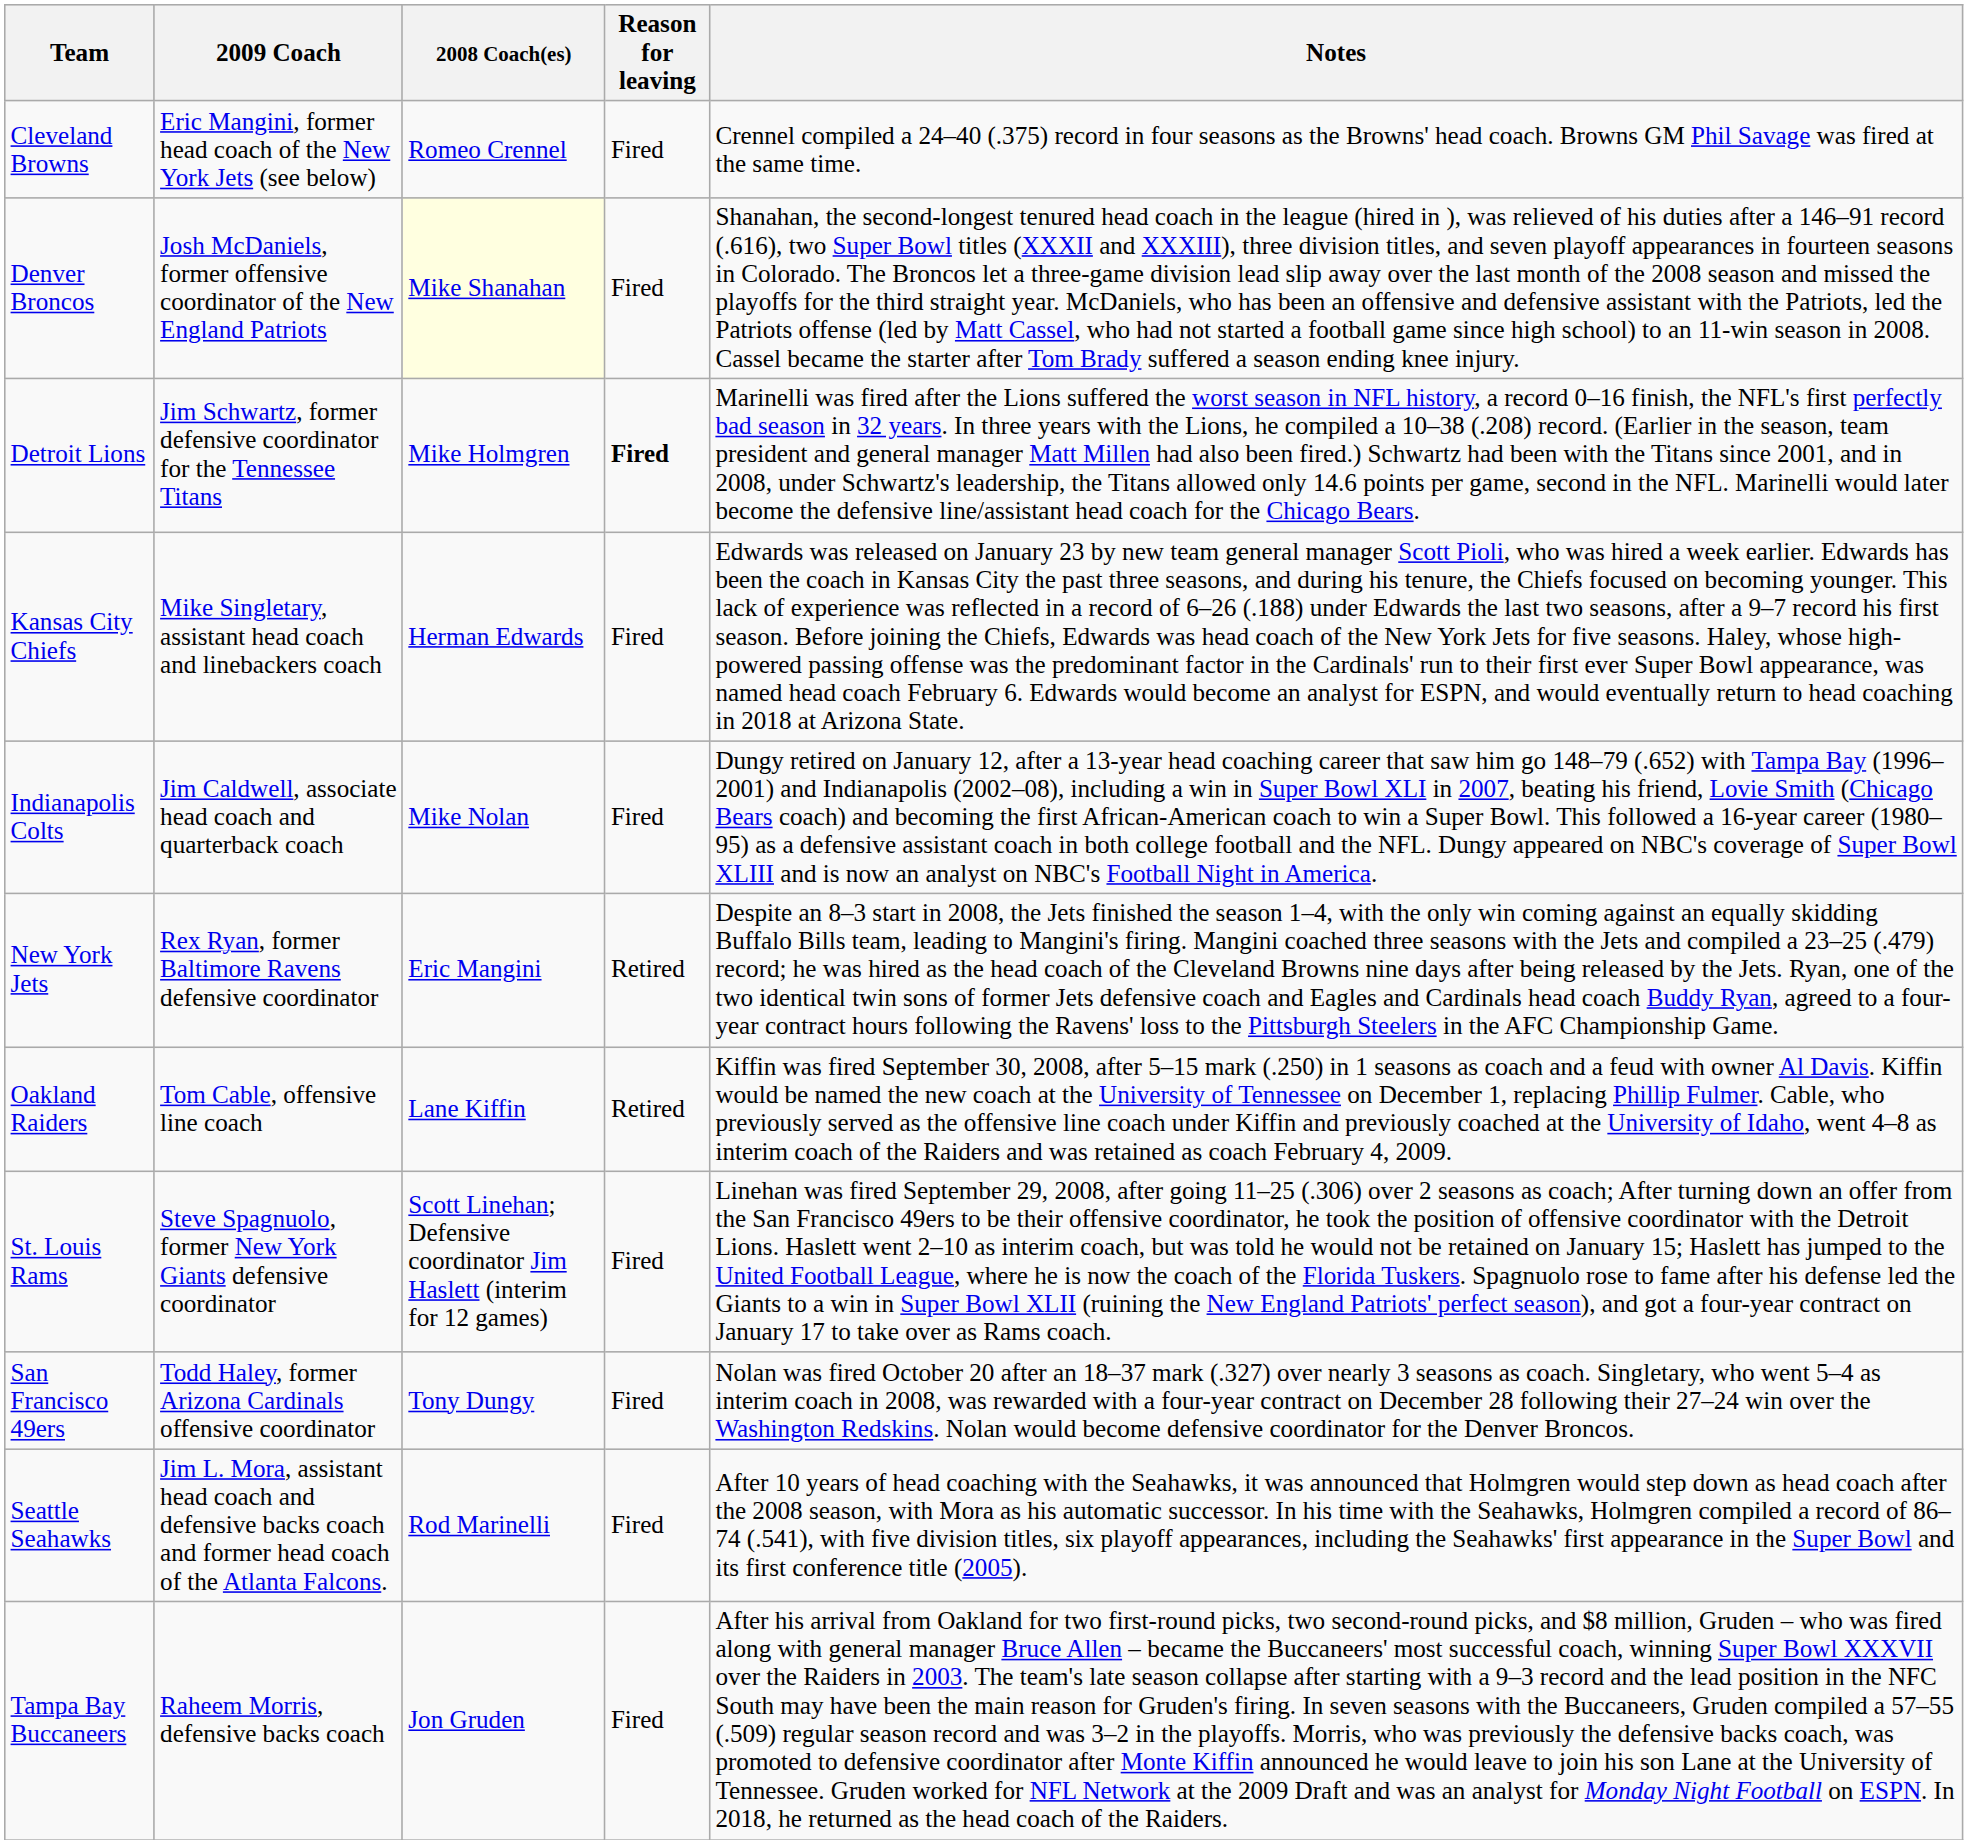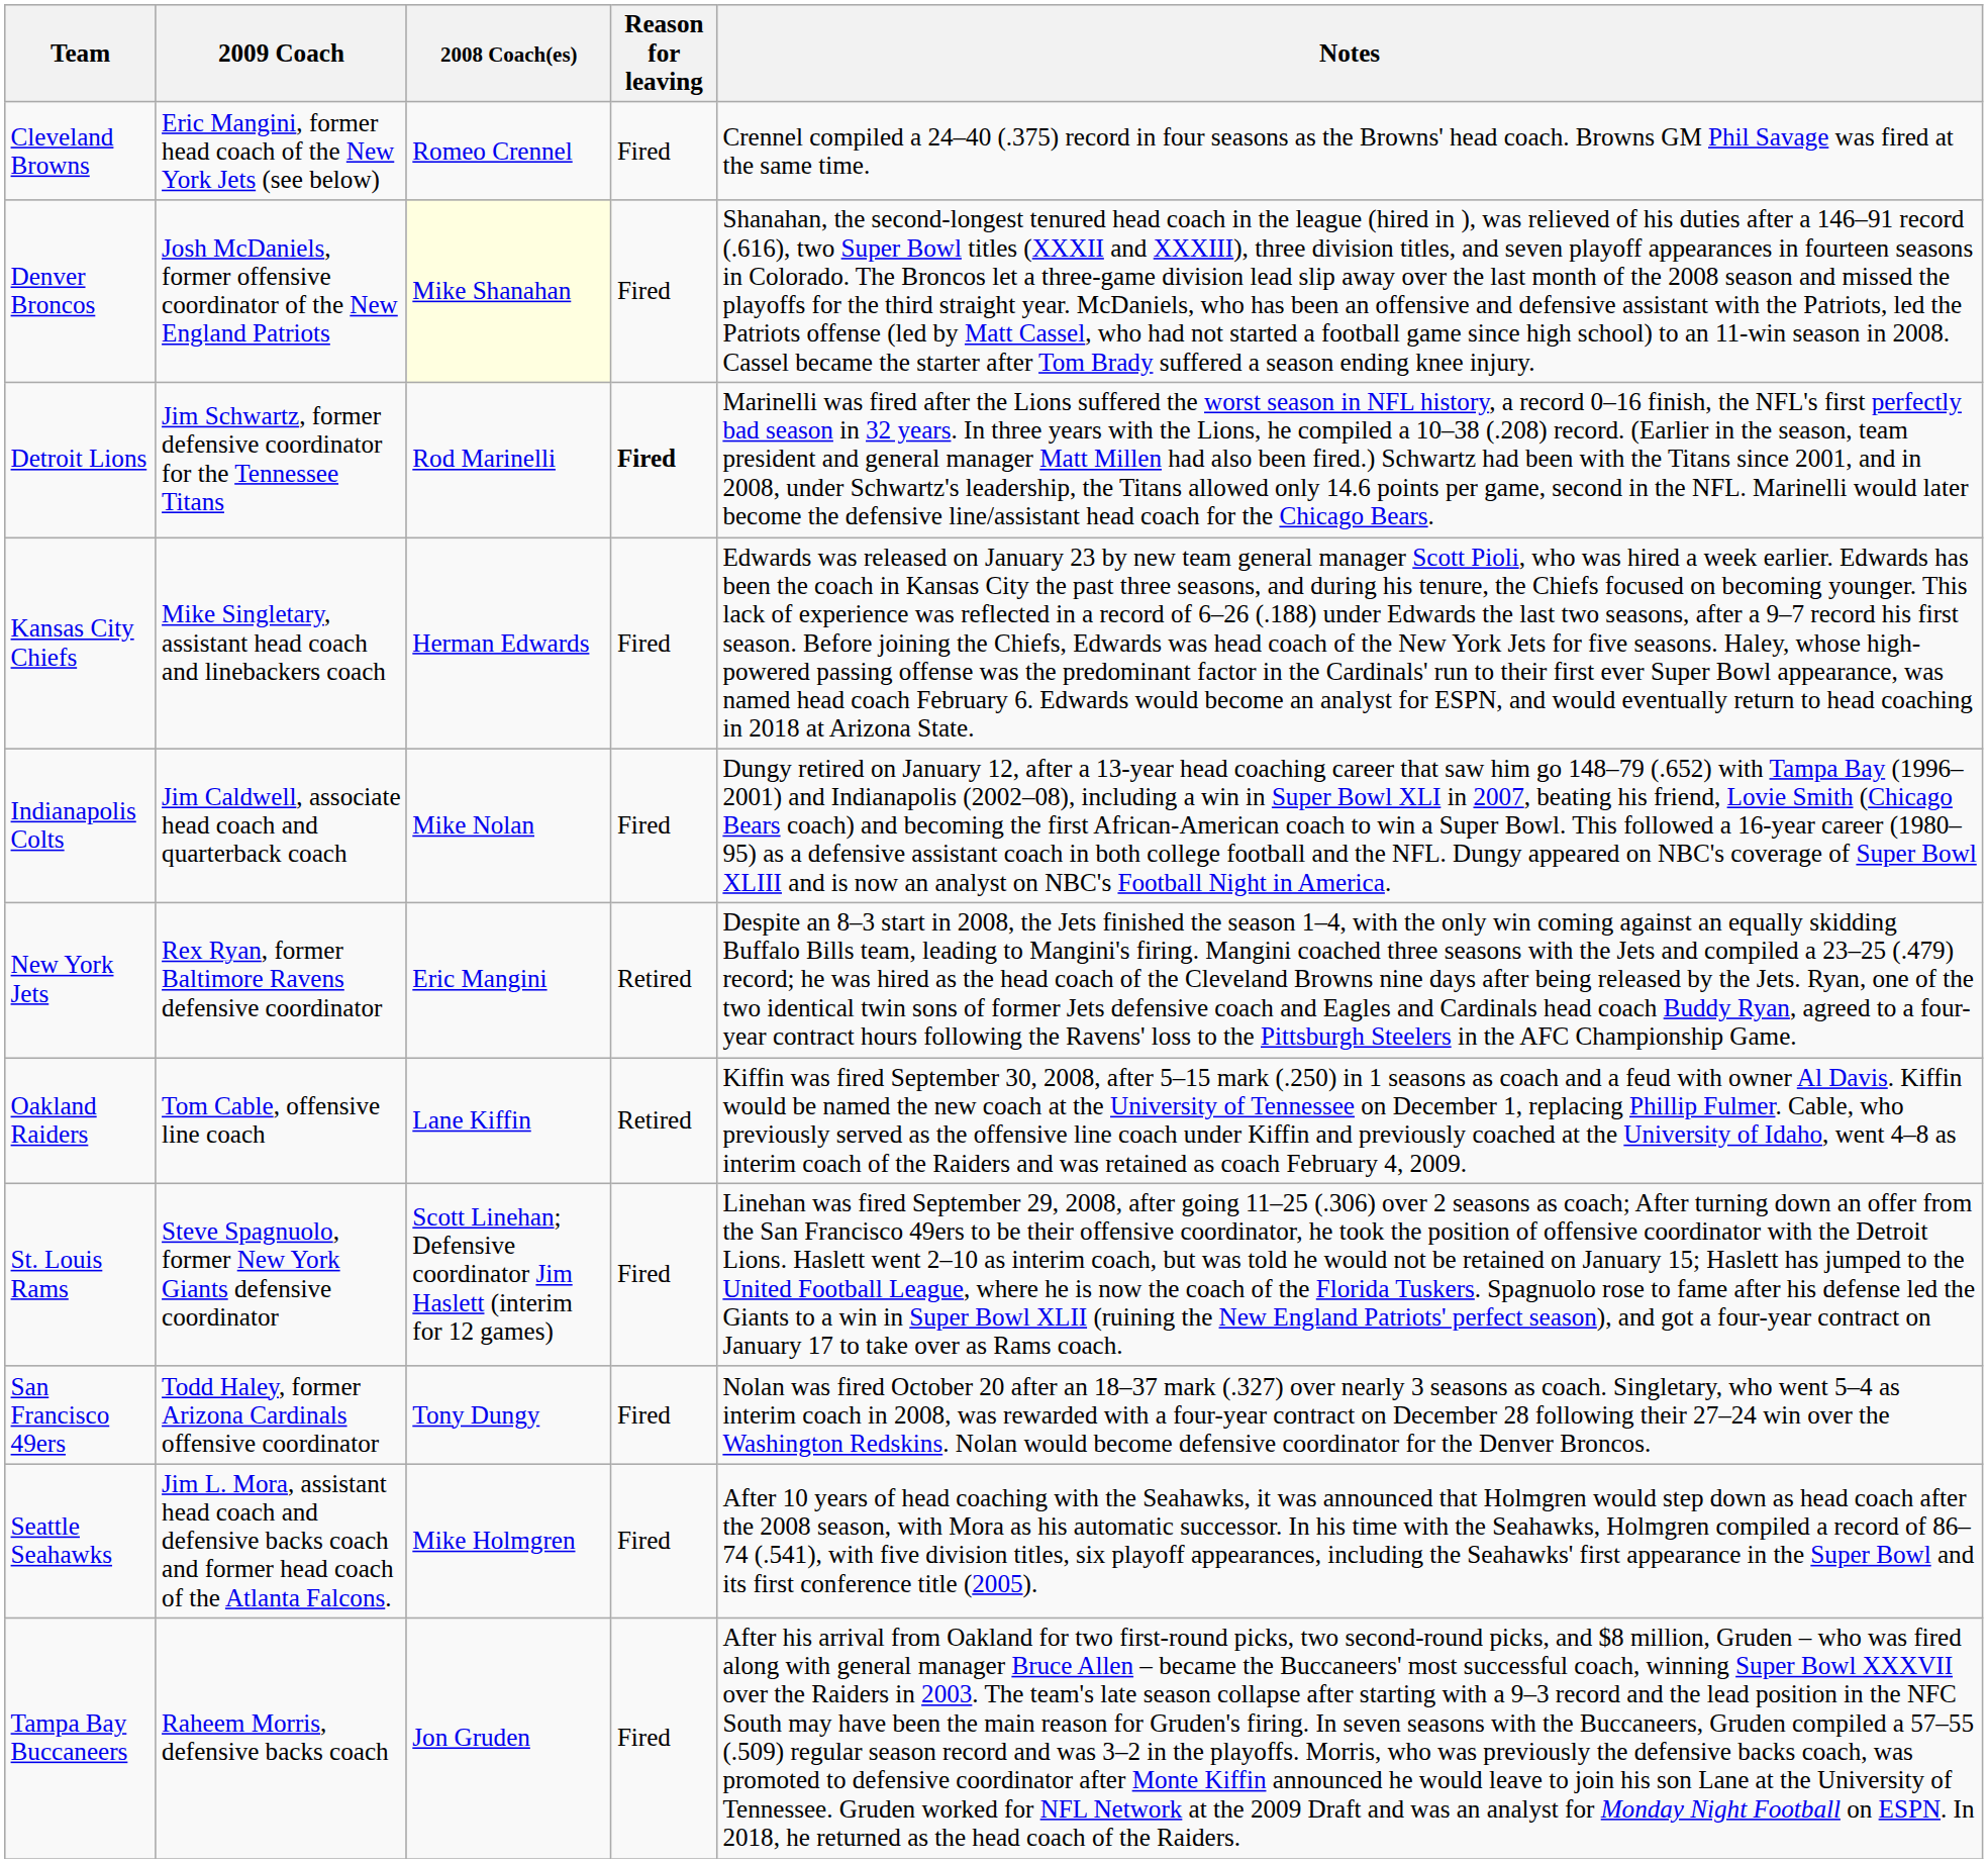Detroit Lions | 2008 Coach(es): Mike Holmgren -> Rod Marinelli
Seattle Seahawks | 2008 Coach(es): Rod Marinelli -> Mike Holmgren
